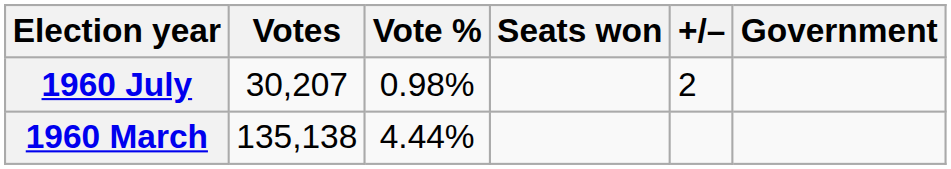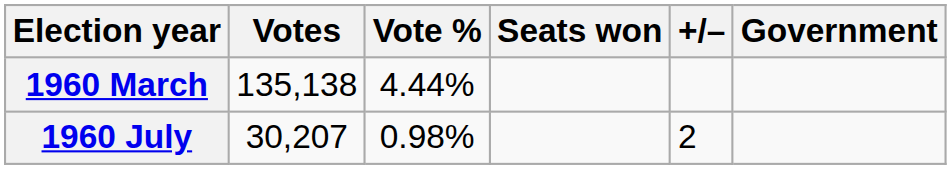rows swapped: 1960 March <-> 1960 July
